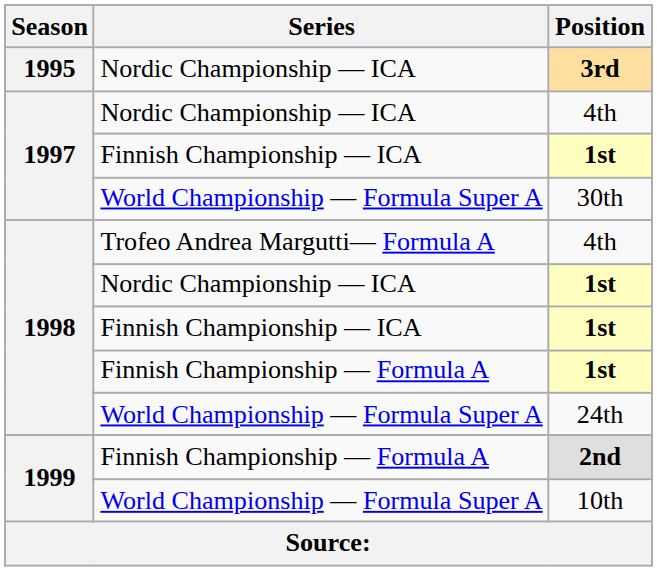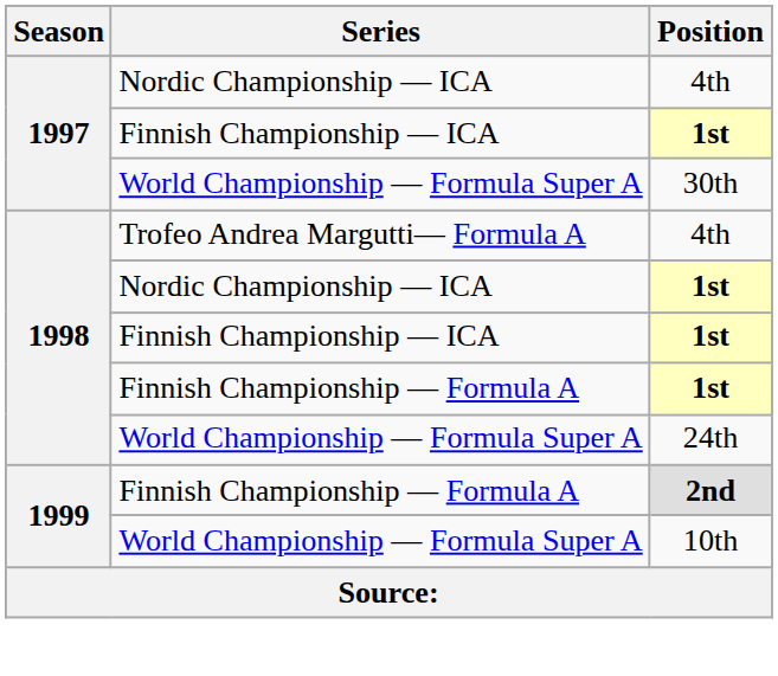- row: 1995 | Nordic Championship — ICA | 3rd
